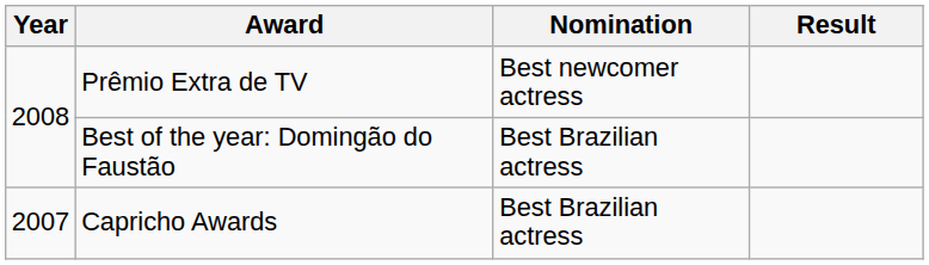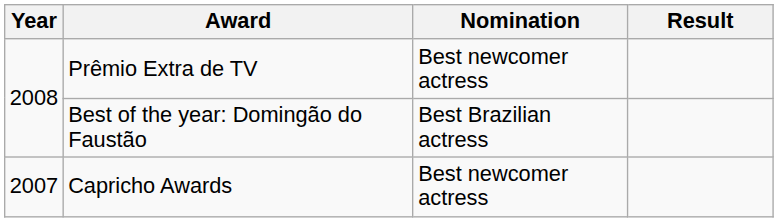Capricho Awards | Nomination: Best Brazilian actress -> Best newcomer actress
